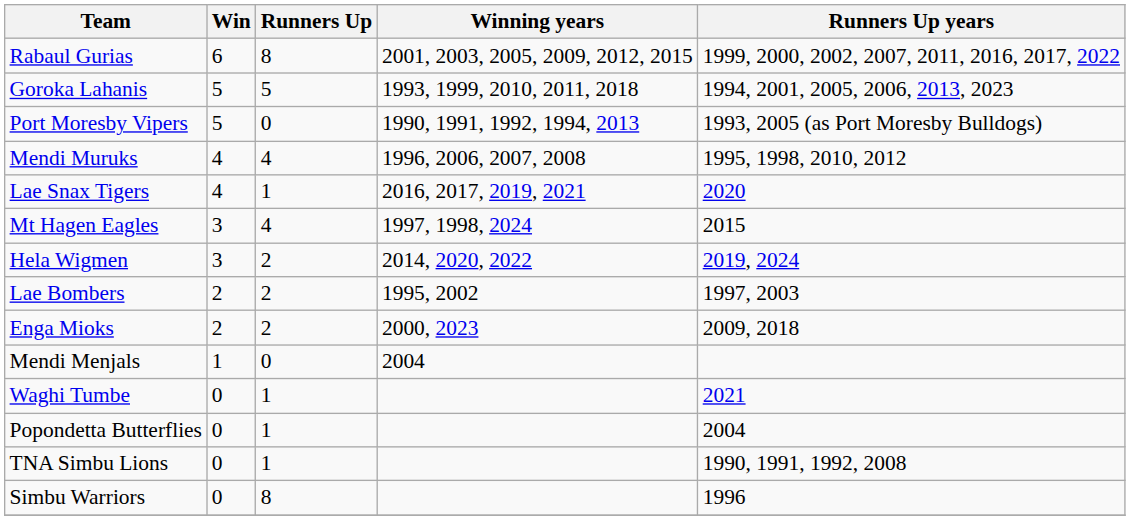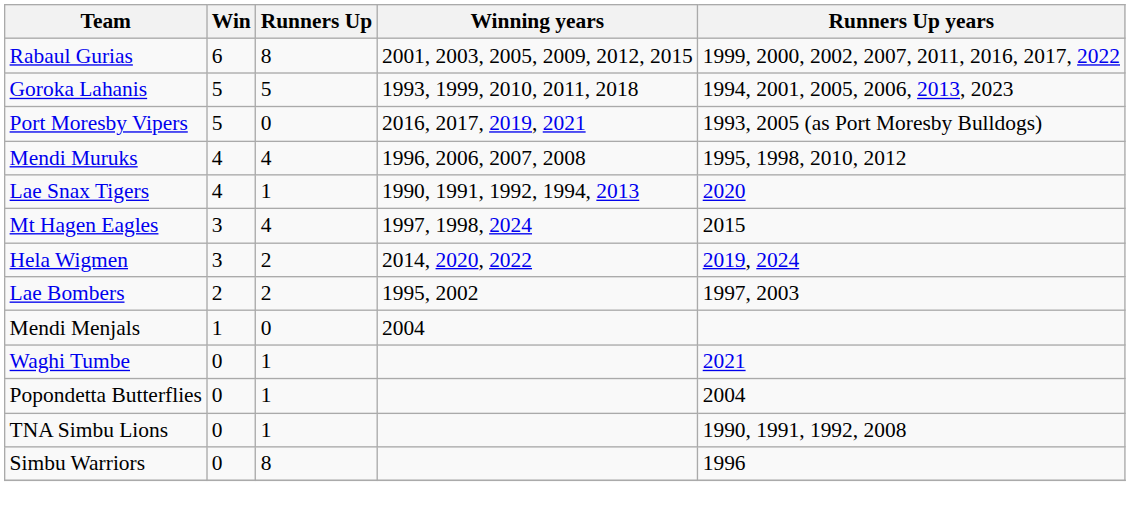Port Moresby Vipers | Winning years: 1990, 1991, 1992, 1994, 2013 -> 2016, 2017, 2019, 2021
Lae Snax Tigers | Winning years: 2016, 2017, 2019, 2021 -> 1990, 1991, 1992, 1994, 2013
- row: Enga Mioks | 2 | 2 | 2000, 2023 | 2009, 2018
